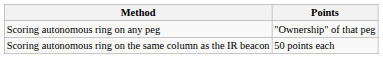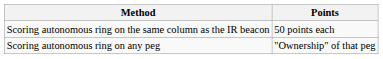rows swapped: Scoring autonomous ring on the same column as the IR beacon <-> Scoring autonomous ring on any peg
